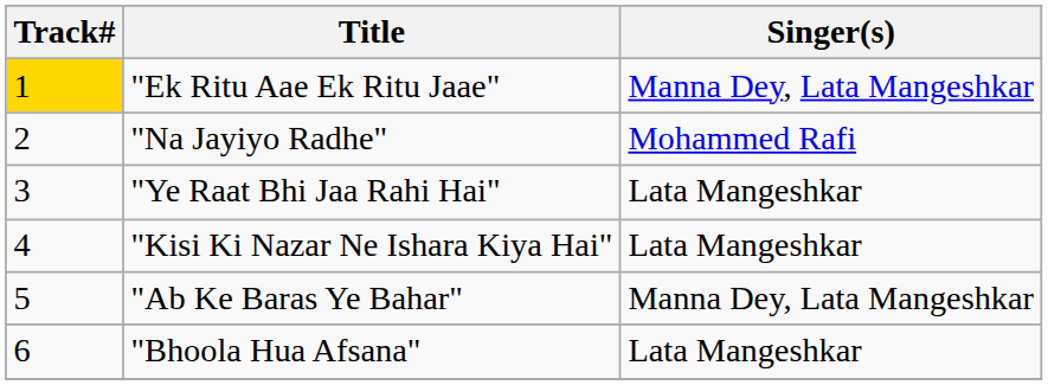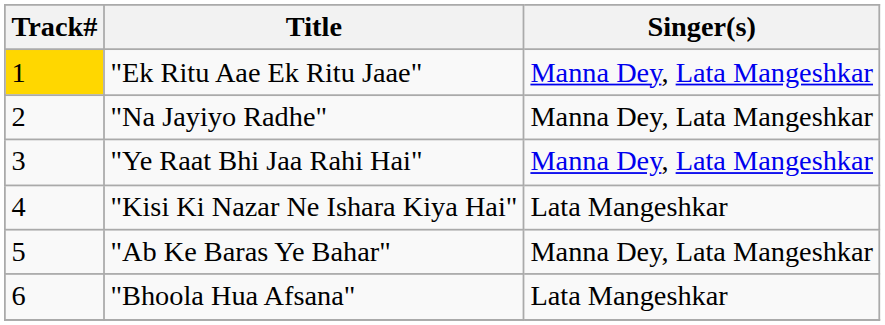"Na Jayiyo Radhe" | Singer(s): Mohammed Rafi -> Manna Dey, Lata Mangeshkar
"Ye Raat Bhi Jaa Rahi Hai" | Singer(s): Lata Mangeshkar -> Manna Dey, Lata Mangeshkar
